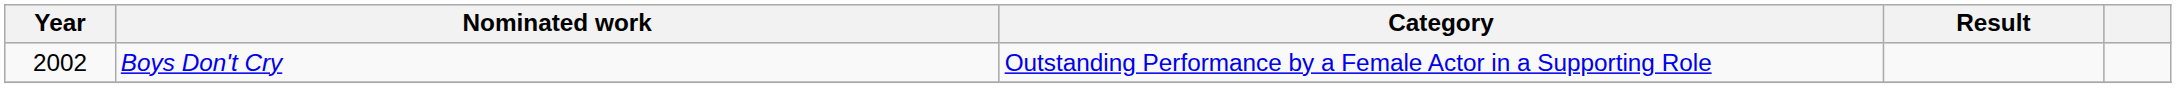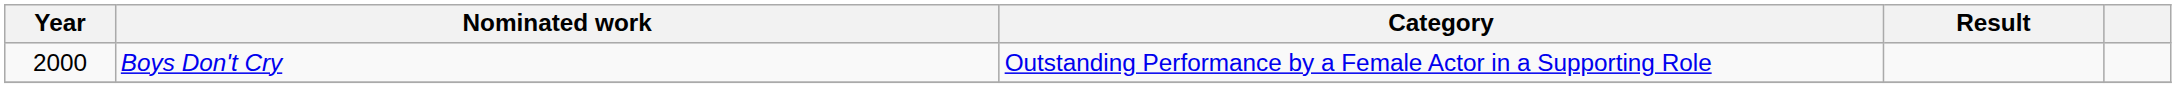Boys Don't Cry | Year: 2002 -> 2000
